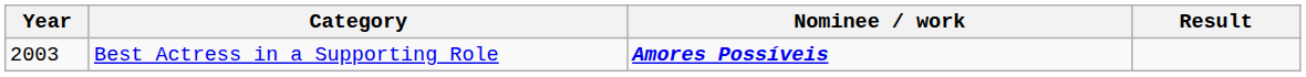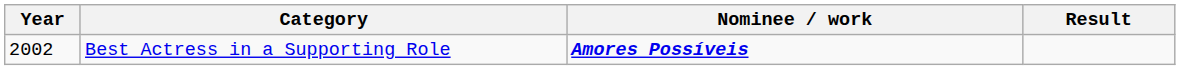Best Actress in a Supporting Role | Year: 2003 -> 2002
